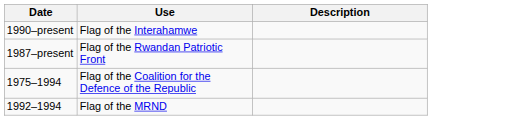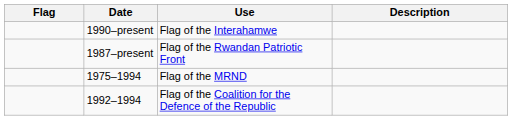+ column: Flag
1975–1994 | Use: Flag of the Coalition for the Defence of the Republic -> Flag of the MRND
1992–1994 | Use: Flag of the MRND -> Flag of the Coalition for the Defence of the Republic
